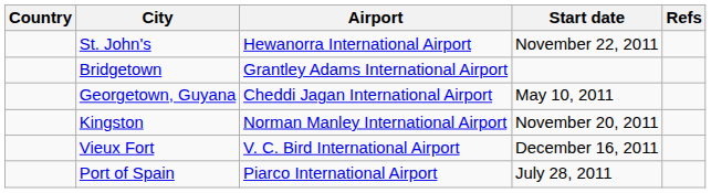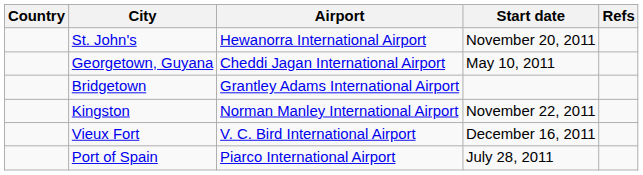St. John's | Start date: November 22, 2011 -> November 20, 2011
rows swapped: Bridgetown <-> Georgetown, Guyana
Kingston | Start date: November 20, 2011 -> November 22, 2011
